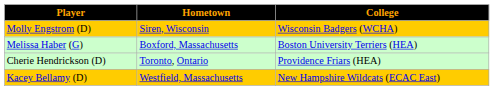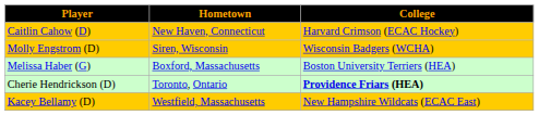+ row: Caitlin Cahow (D) | New Haven, Connecticut | Harvard Crimson (ECAC Hockey)
Cherie Hendrickson (D) | College: normal -> bold
